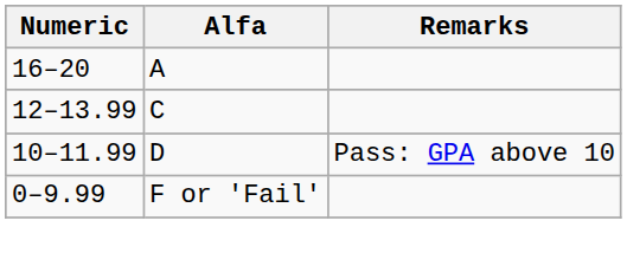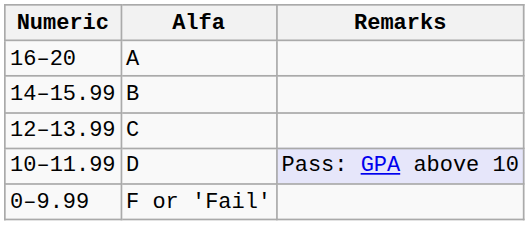+ row: 14–15.99 | B
10–11.99 | Remarks: no background -> lavender background
